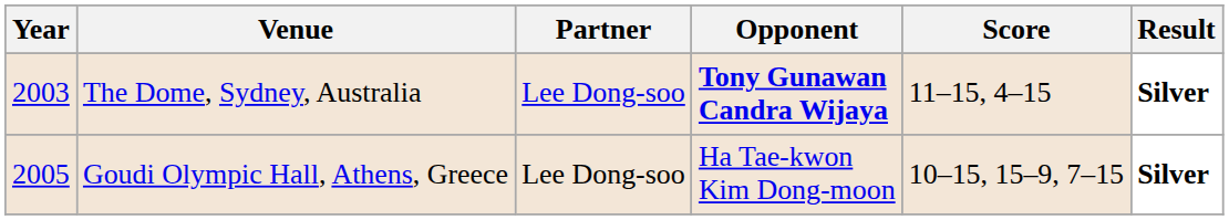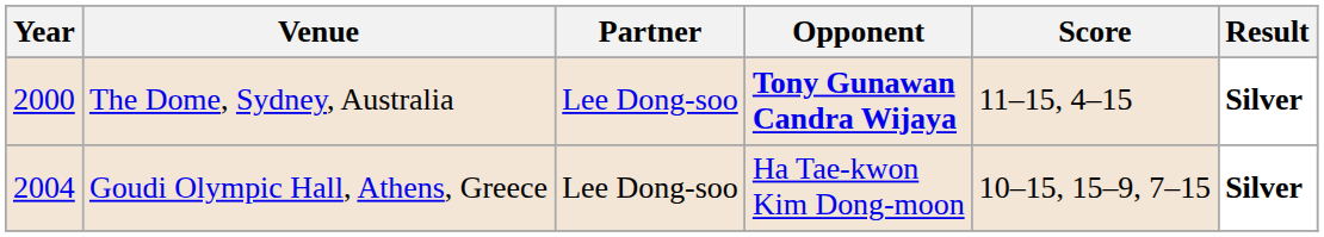The Dome, Sydney, Australia | Year: 2003 -> 2000
Goudi Olympic Hall, Athens, Greece | Year: 2005 -> 2004
